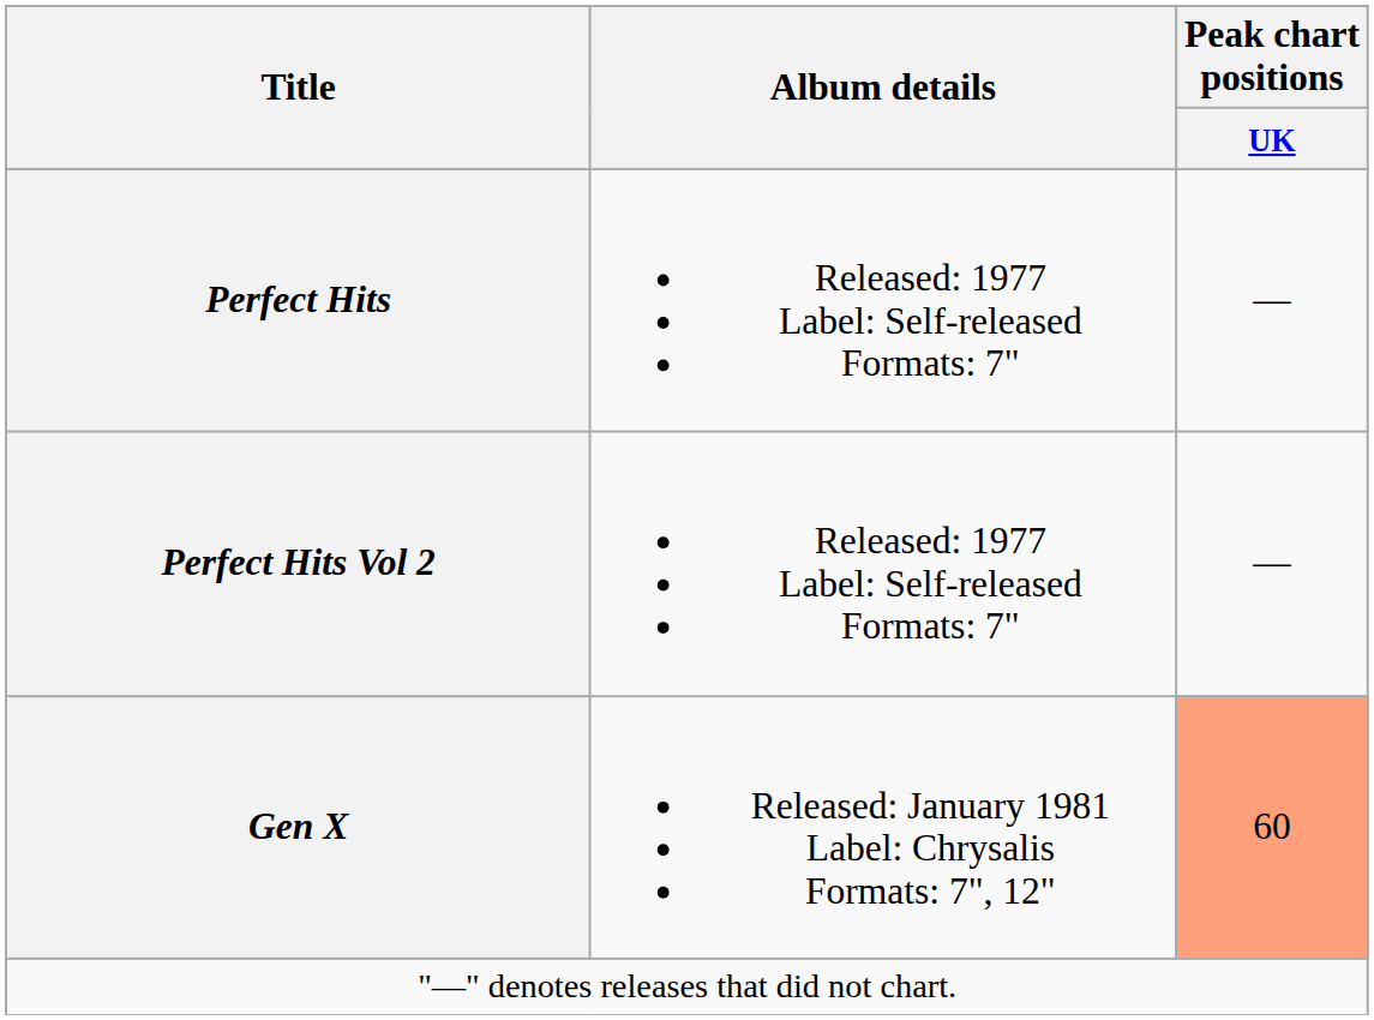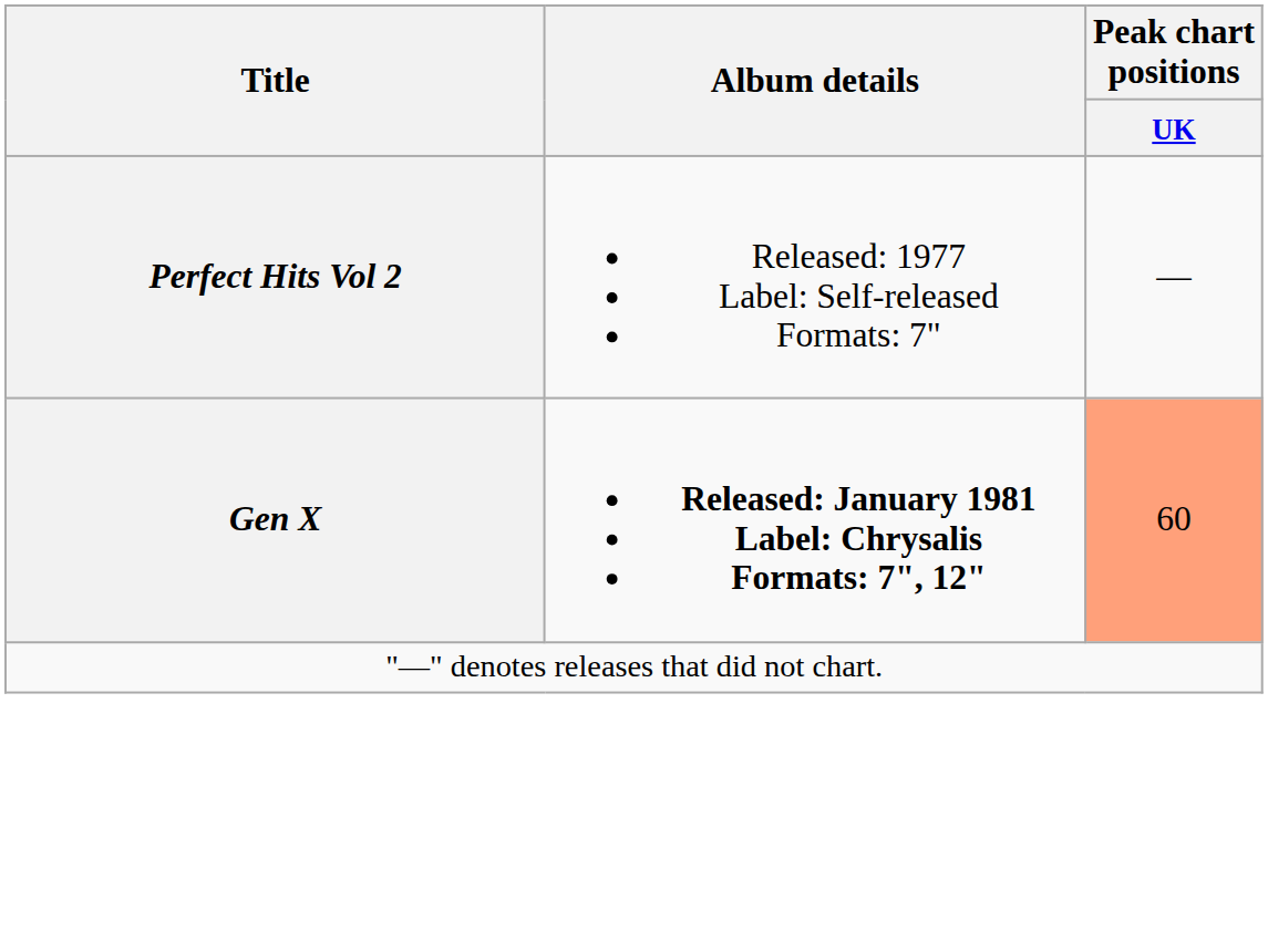- row: Perfect Hits | Released: 1977 Label: Self-released Formats: 7" | —
Gen X | Album details: normal -> bold
